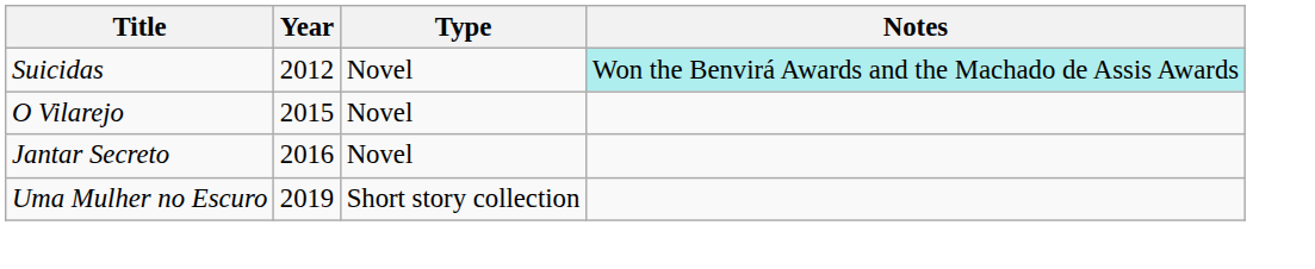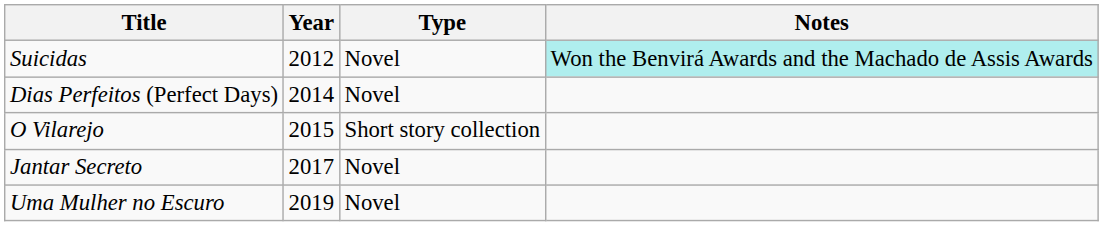+ row: Dias Perfeitos (Perfect Days) | 2014 | Novel
O Vilarejo | Type: Novel -> Short story collection
Jantar Secreto | Year: 2016 -> 2017
Uma Mulher no Escuro | Type: Short story collection -> Novel
